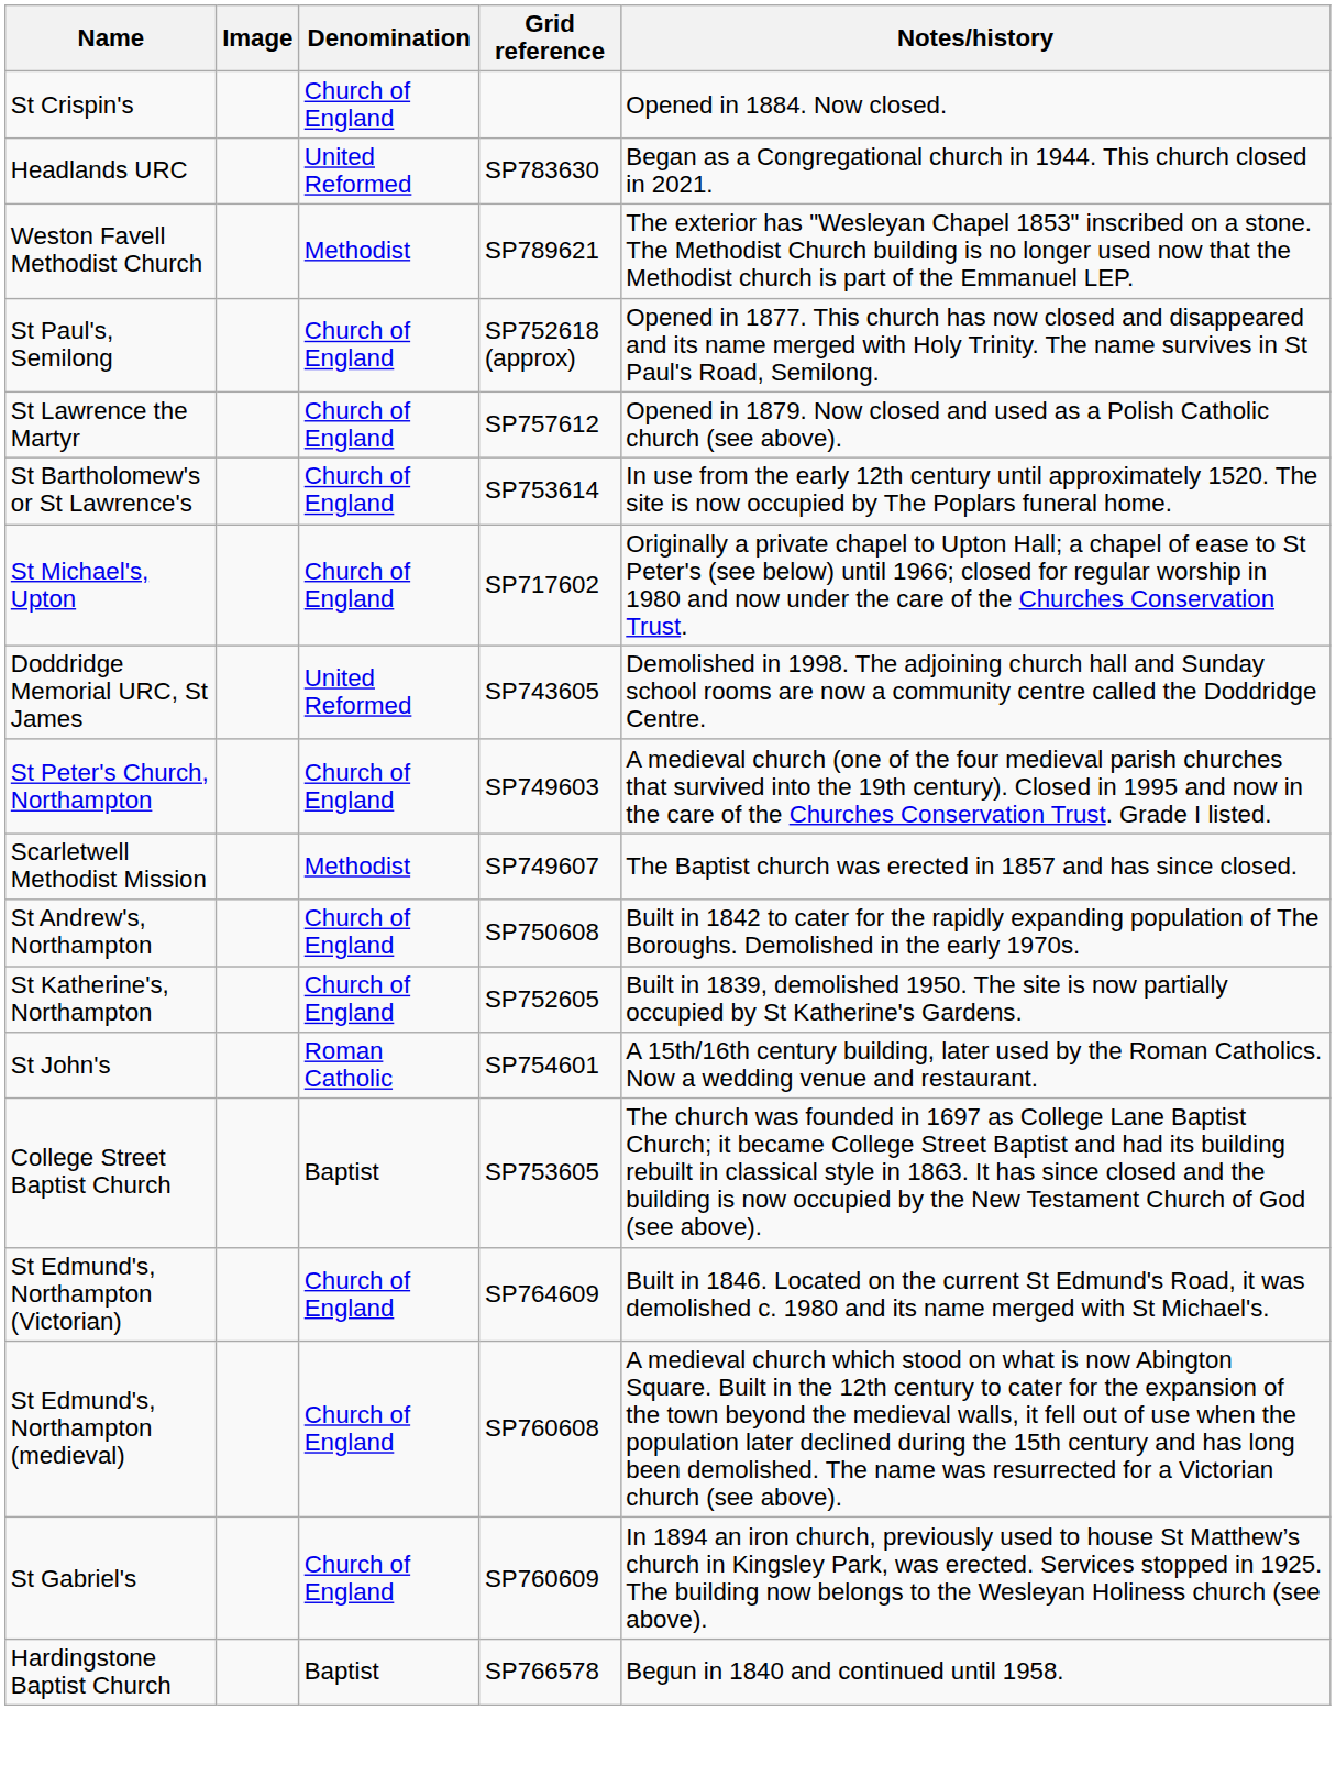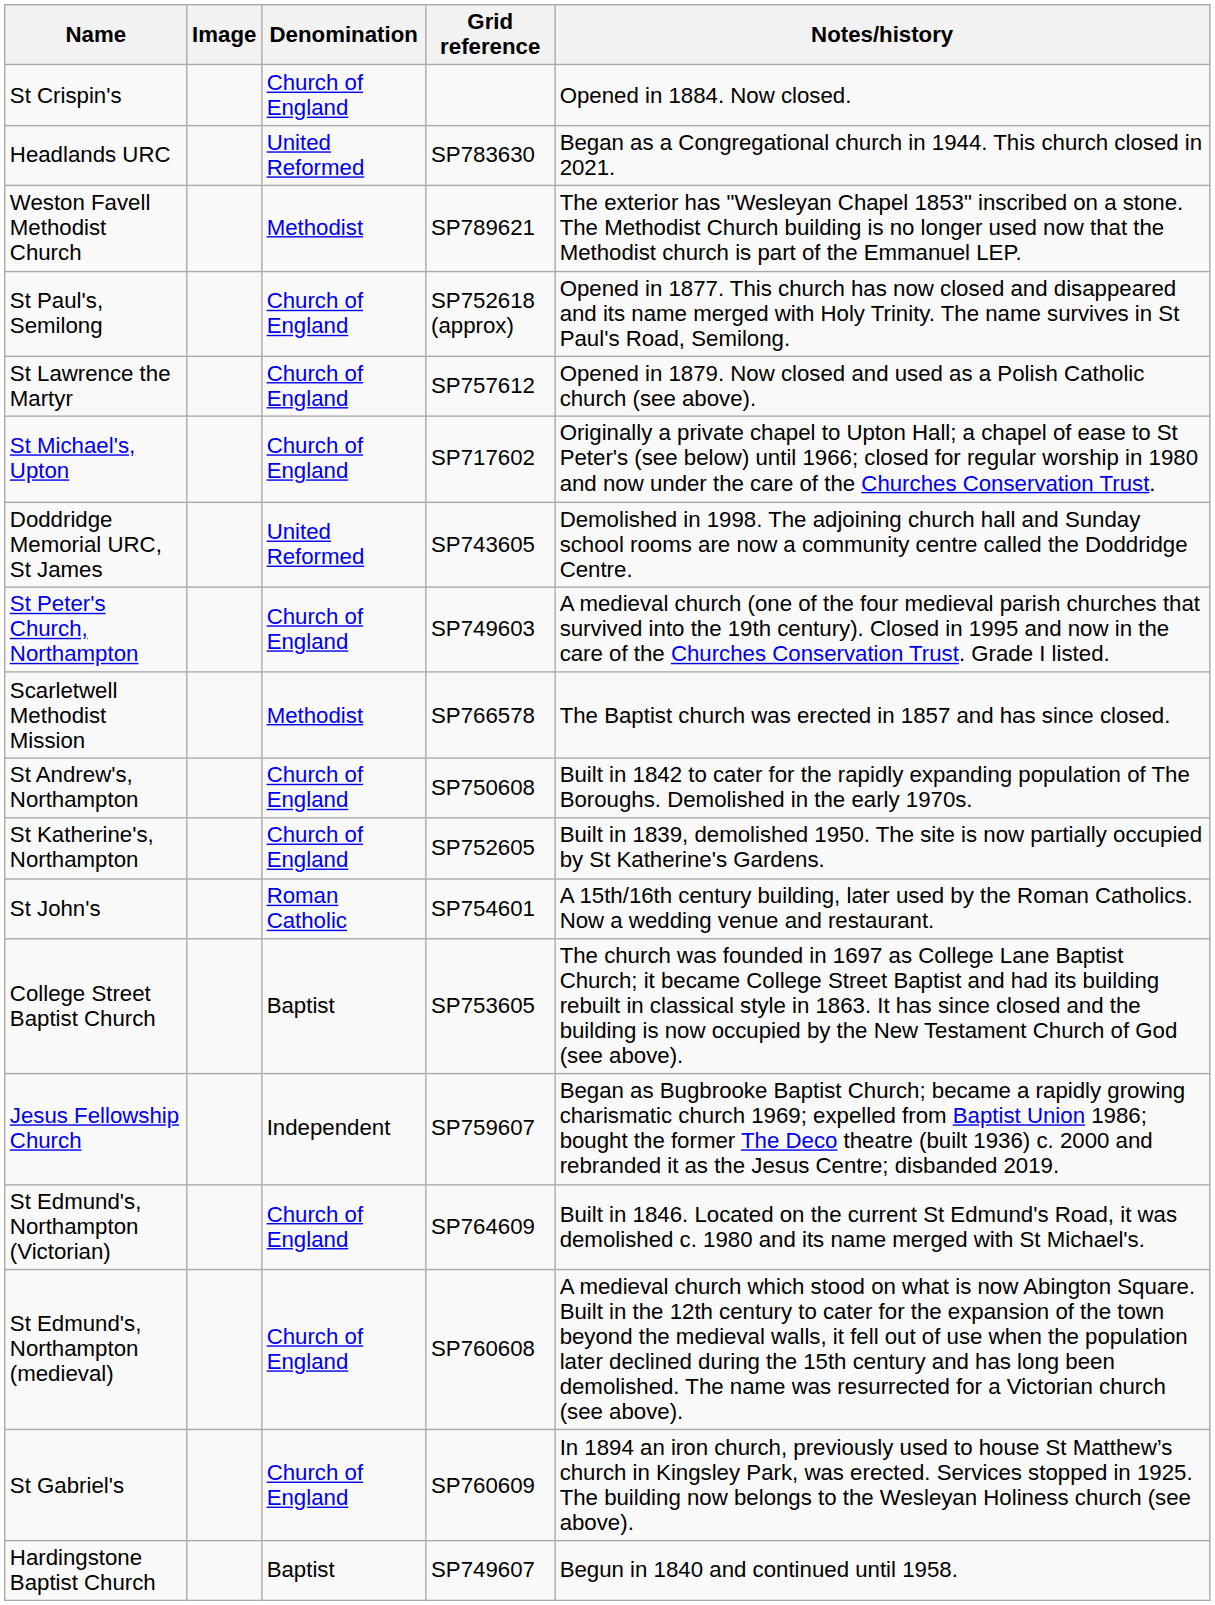- row: St Bartholomew's or St Lawrence's | Church of England | SP753614 | In use from the early 12th century until approximately 1520. The site is now occupied by The Poplars funeral home.
Scarletwell Methodist Mission | Grid reference: SP749607 -> SP766578
+ row: Jesus Fellowship Church | Independent | SP759607 | Began as Bugbrooke Baptist Church; became a rapidly growing charismatic church 1969; expelled from Baptist Union 1986; bought the former The Deco theatre (built 1936) c. 2000 and rebranded it as the Jesus Centre; disbanded 2019.
Hardingstone Baptist Church | Grid reference: SP766578 -> SP749607
